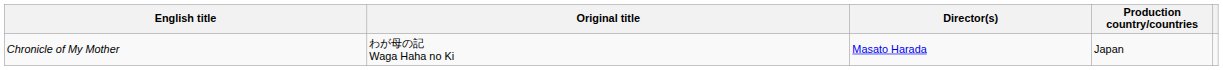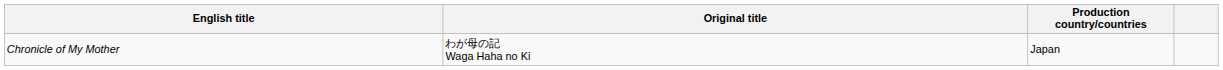- column: Director(s) | Masato Harada
